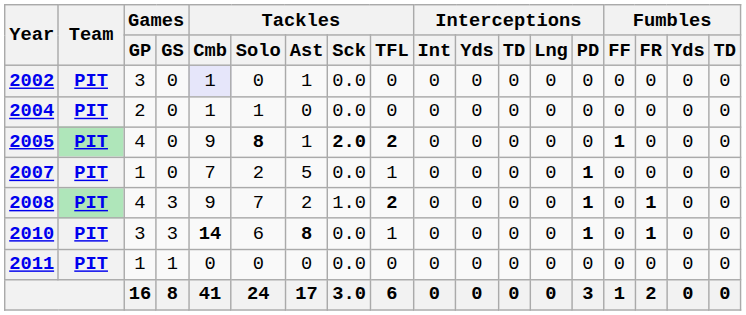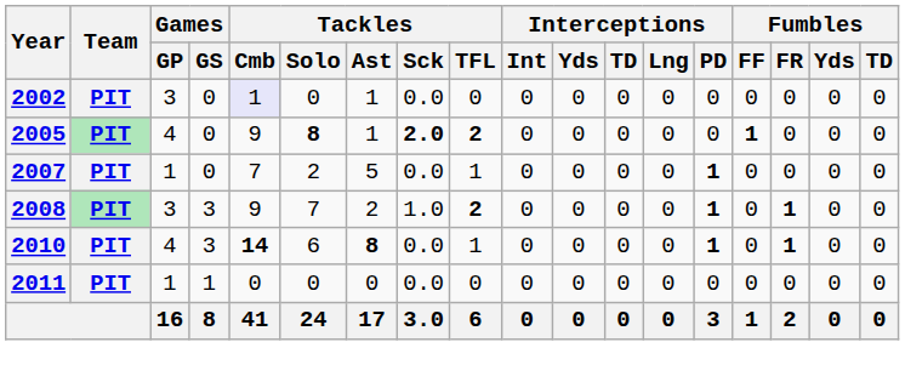- row: 2004 | PIT | 2 | 0 | 1 | 1 | 0 | 0.0 | 0 | 0 | 0 | 0 | 0 | 0 | 0 | 0 | 0 | 0
2008 | Games / GP: 4 -> 3
2010 | Games / GP: 3 -> 4
